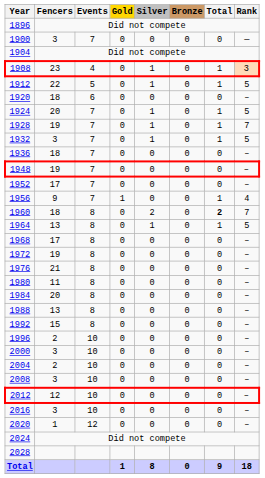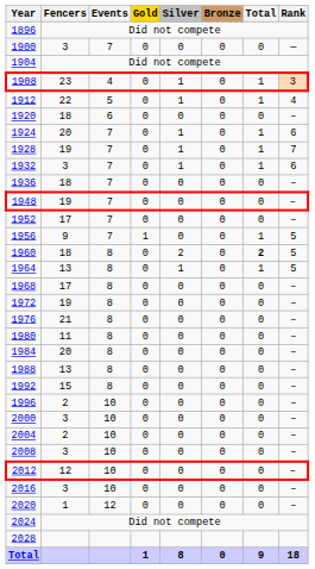1912 | Rank: 5 -> 4
1924 | Rank: 5 -> 6
1932 | Rank: 5 -> 6
1956 | Rank: 4 -> 5
1960 | Rank: 7 -> 5
